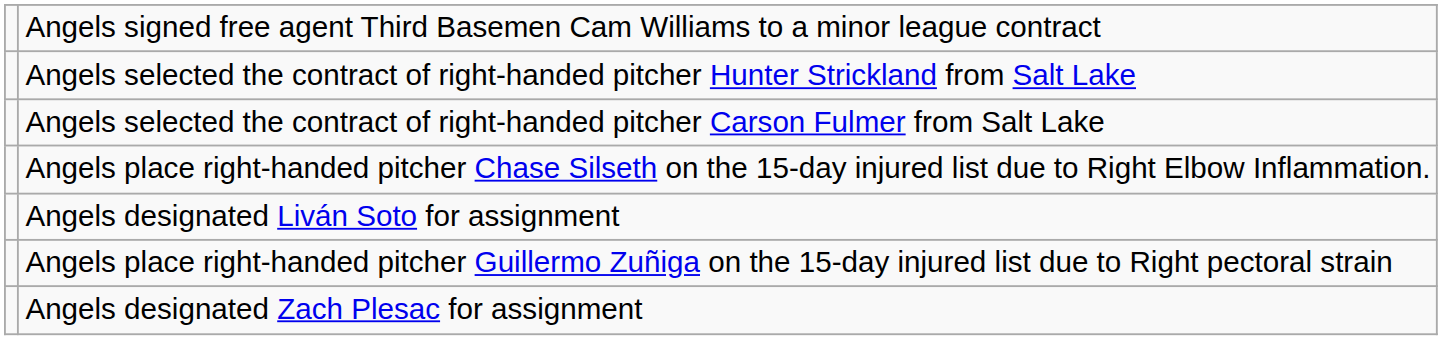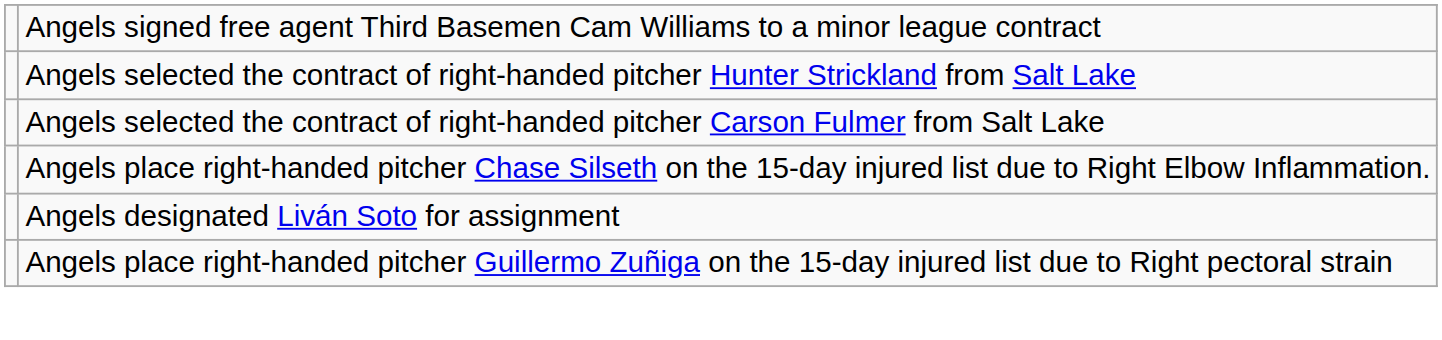- row: Angels designated Zach Plesac for assignment
